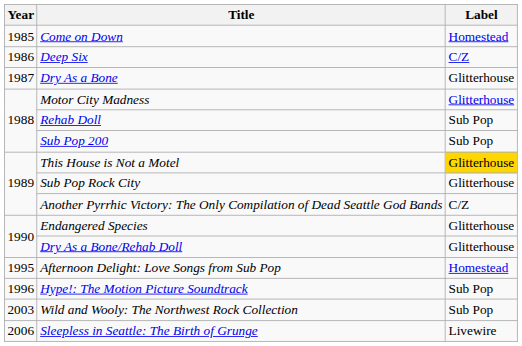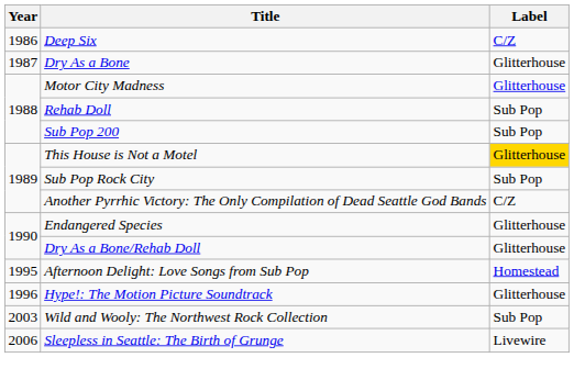- row: 1985 | Come on Down | Homestead
Sub Pop Rock City | Label: Glitterhouse -> Sub Pop
Hype!: The Motion Picture Soundtrack | Label: Sub Pop -> Glitterhouse
